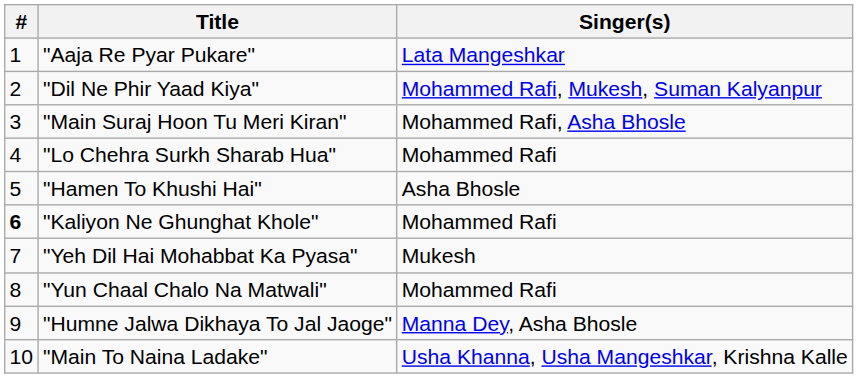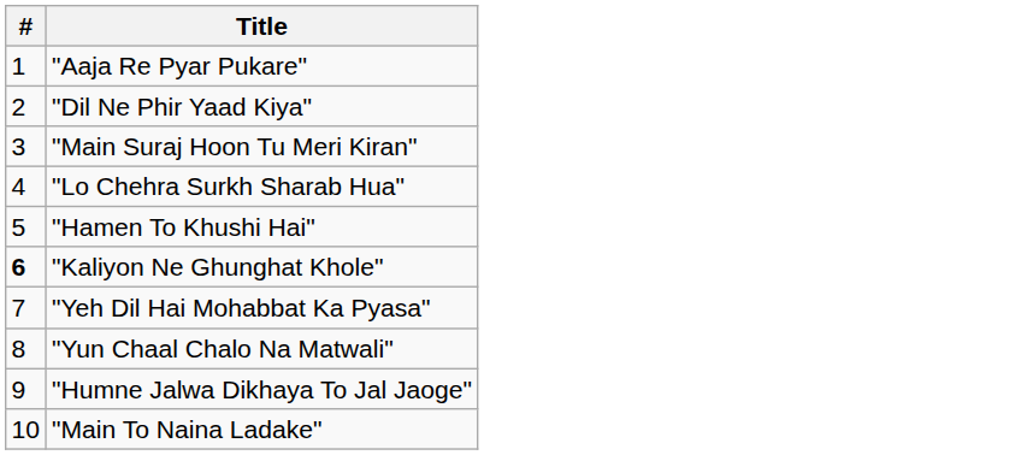- column: Singer(s) | Lata Mangeshkar | Mohammed Rafi, Mukesh, Suman Kalyanpur | Mohammed Rafi, Asha Bhosle | Mohammed Rafi | Asha Bhosle | Mohammed Rafi | Mukesh | Mohammed Rafi | Manna Dey, Asha Bhosle | Usha Khanna, Usha Mangeshkar, Krishna Kalle
